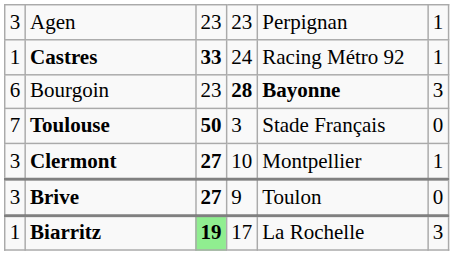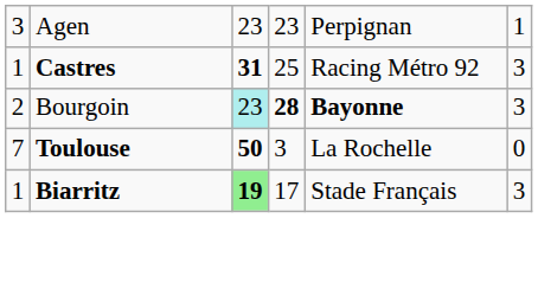Castres | column 3: 33 -> 31
Castres | column 4: 24 -> 25
Castres | column 6: 1 -> 3
Bourgoin | column 1: 6 -> 2
Bourgoin | column 3: no background -> paleturquoise background
Toulouse | column 5: Stade Français -> La Rochelle
- row: 3 | Clermont | 27 | 10 | Montpellier | 1
- row: 3 | Brive | 27 | 9 | Toulon | 0
Biarritz | column 5: La Rochelle -> Stade Français
